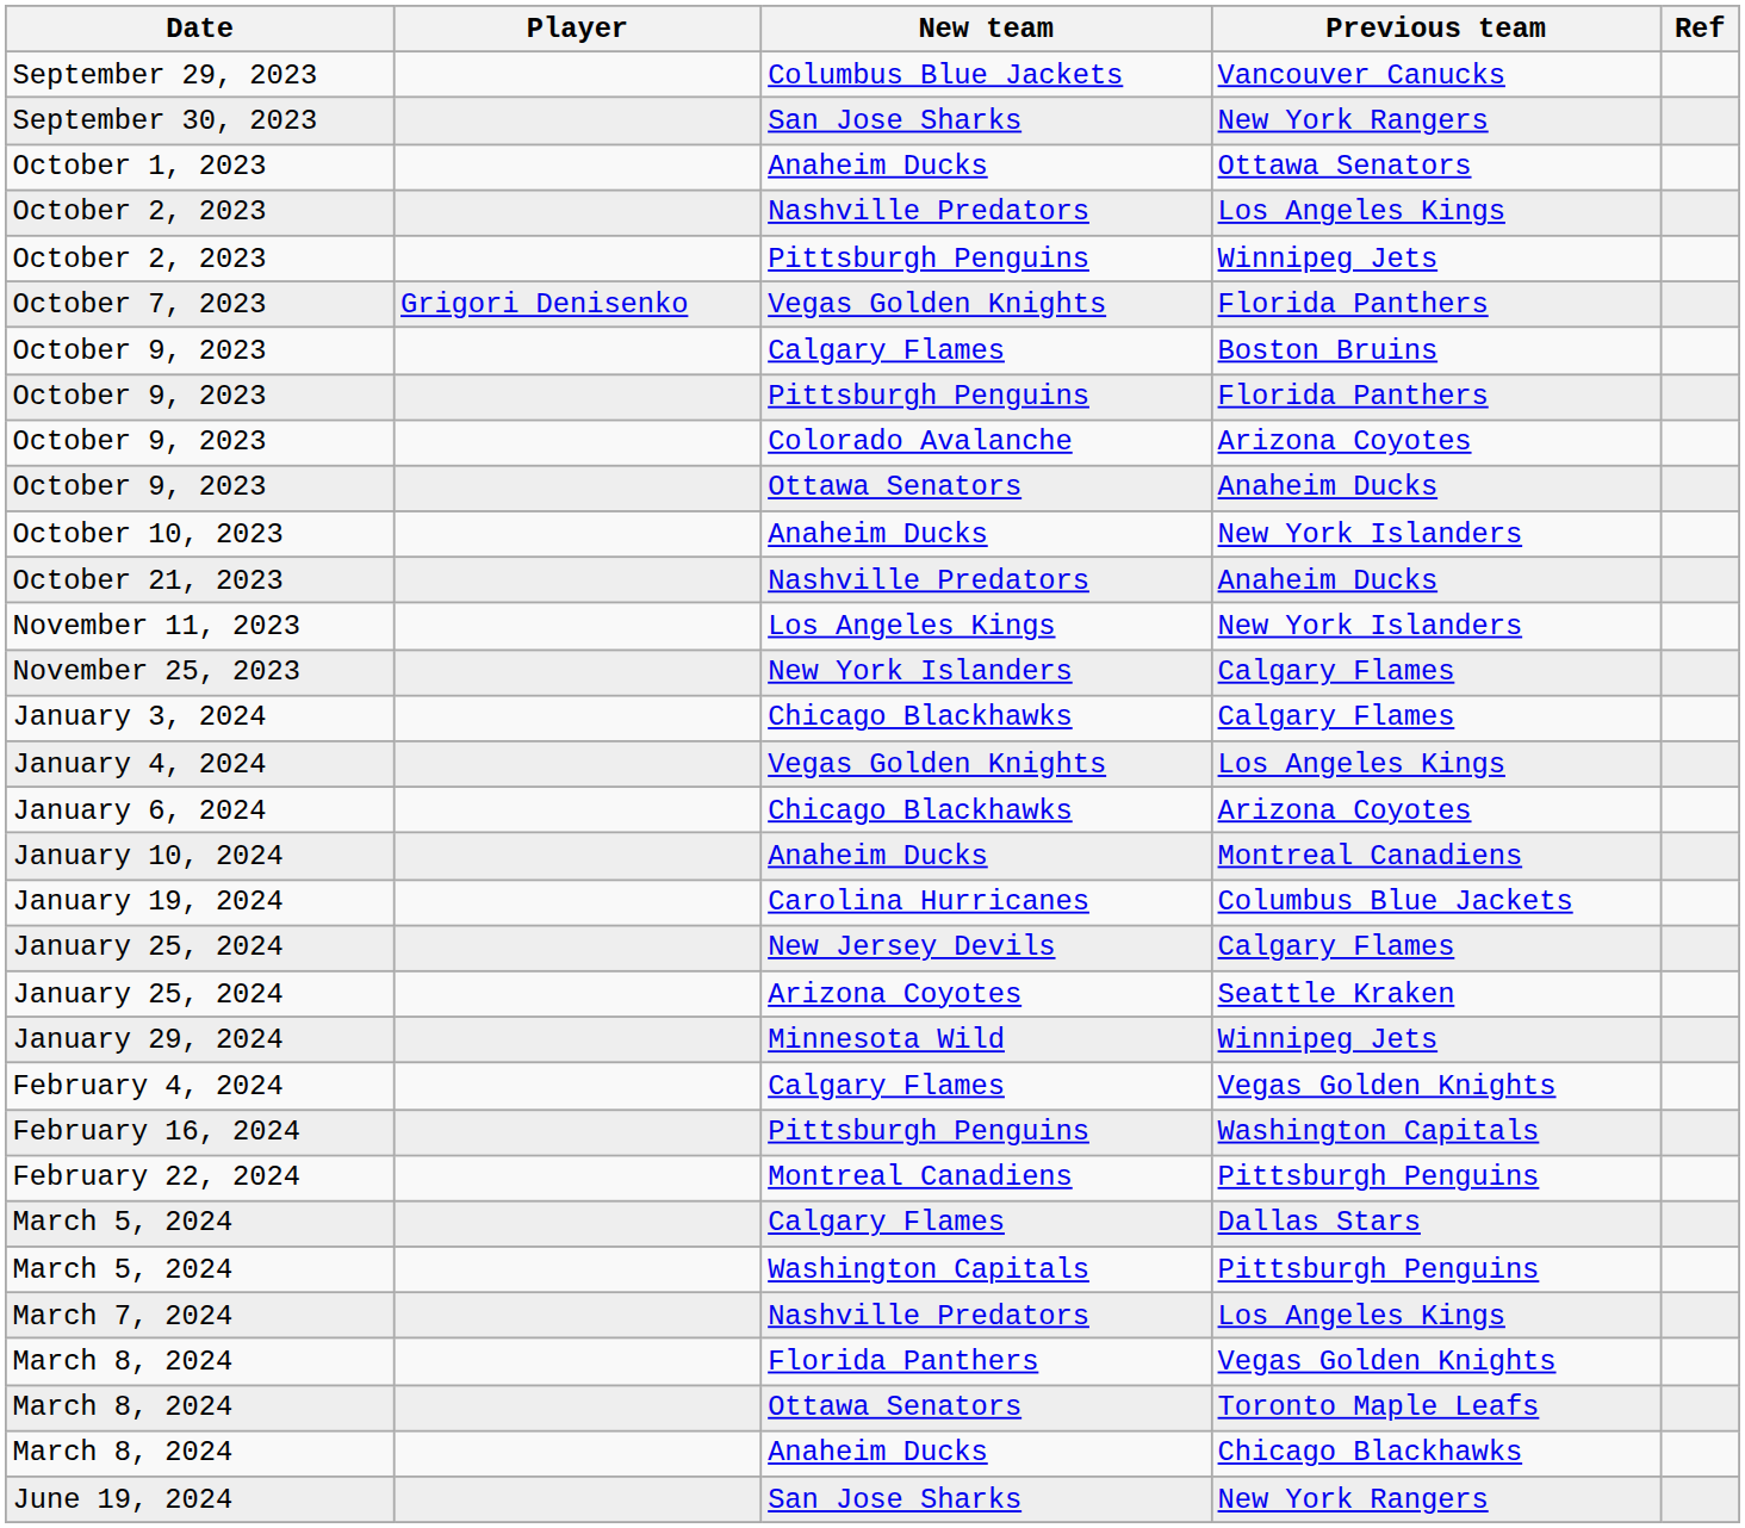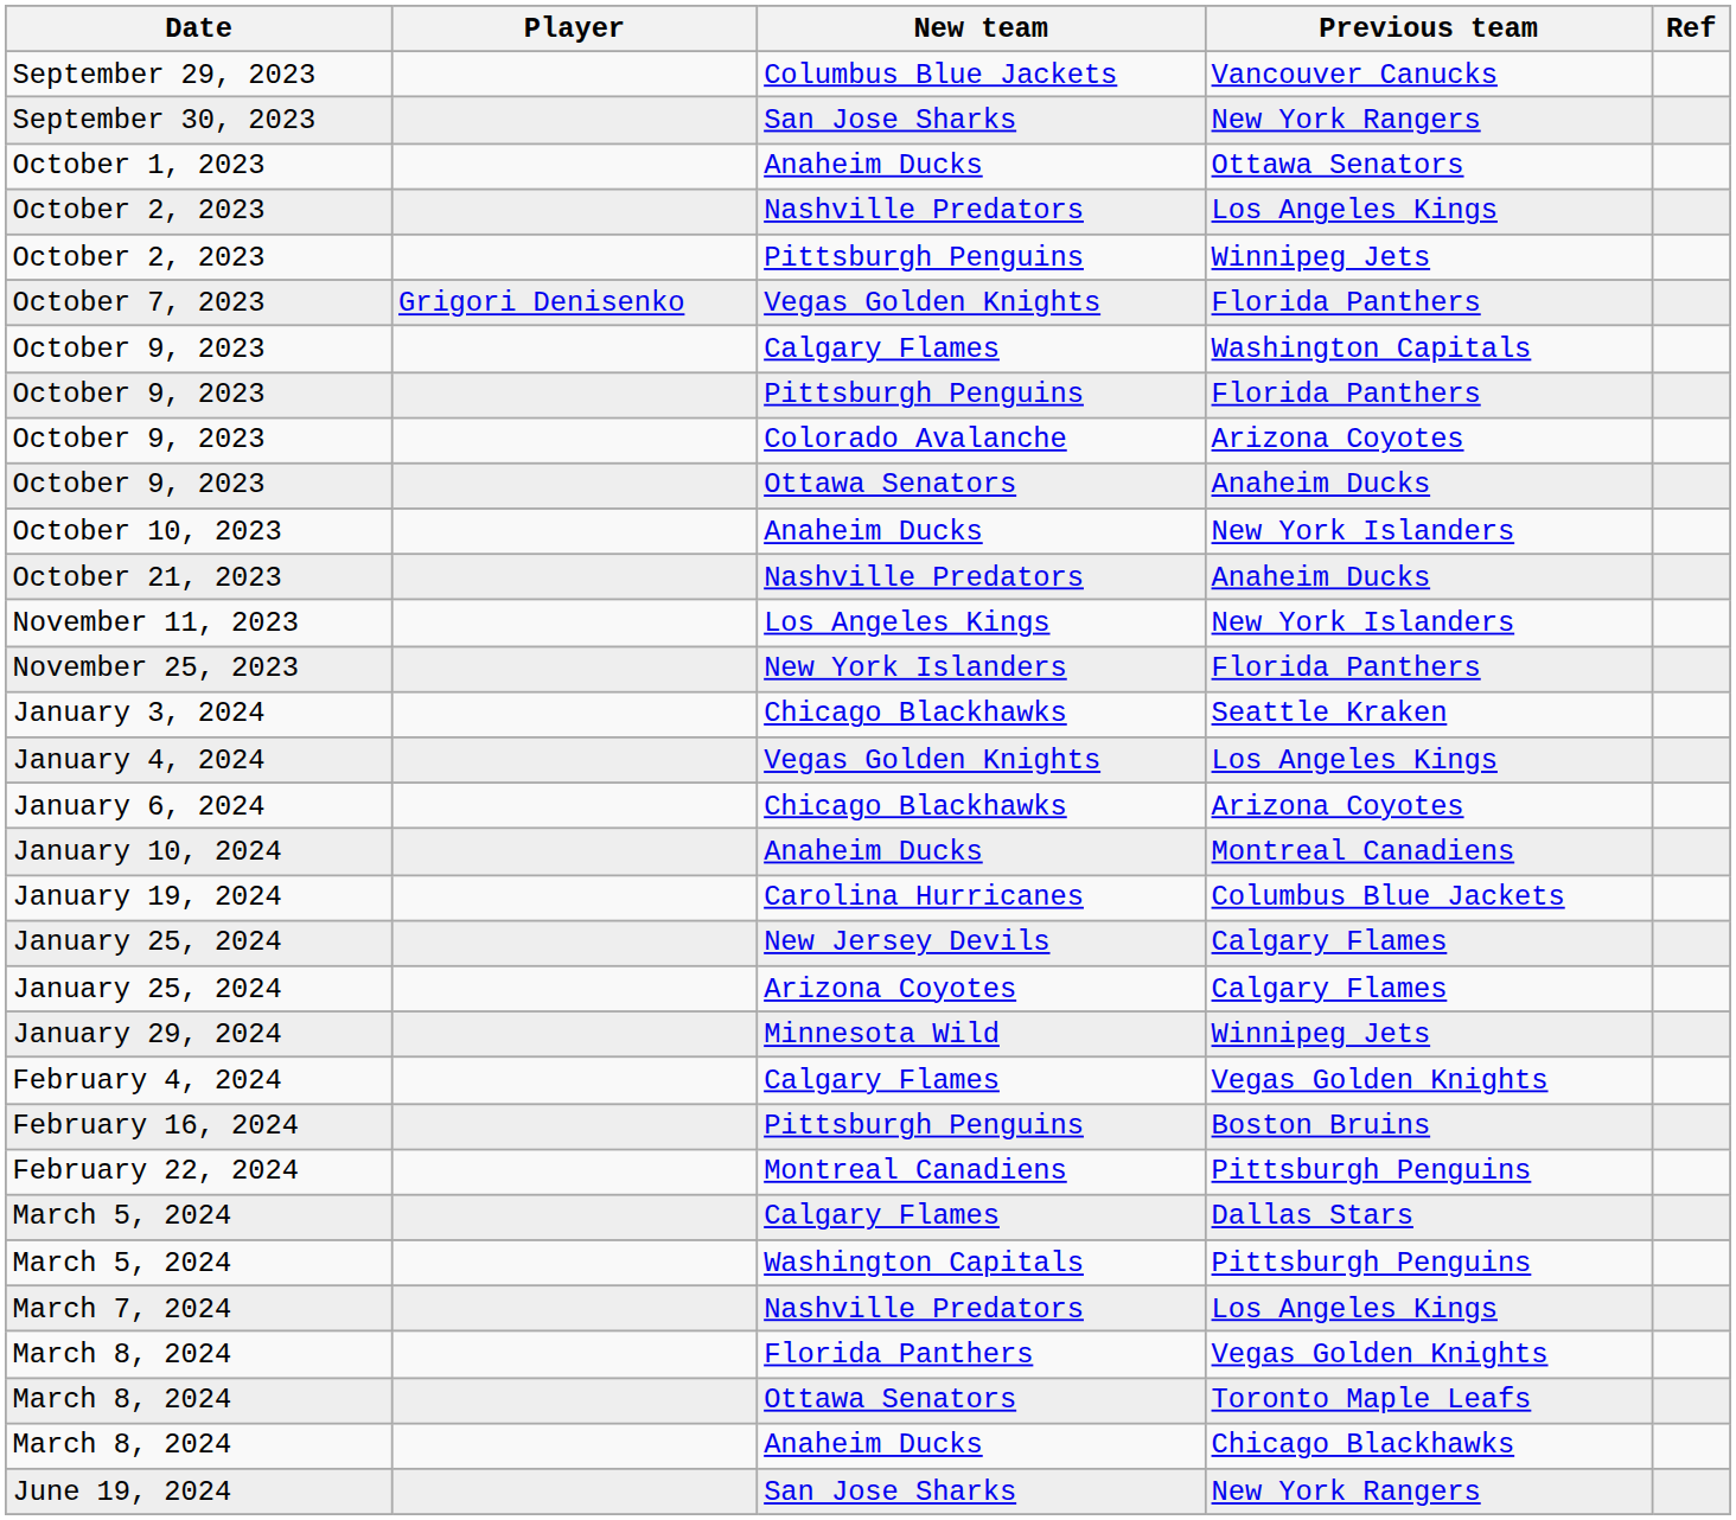October 9, 2023 / Calgary Flames | Previous team: Boston Bruins -> Washington Capitals
November 25, 2023 | Previous team: Calgary Flames -> Florida Panthers
January 3, 2024 | Previous team: Calgary Flames -> Seattle Kraken
January 25, 2024 / Arizona Coyotes | Previous team: Seattle Kraken -> Calgary Flames
February 16, 2024 | Previous team: Washington Capitals -> Boston Bruins
